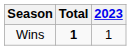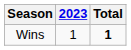columns swapped: 2023 <-> Total
